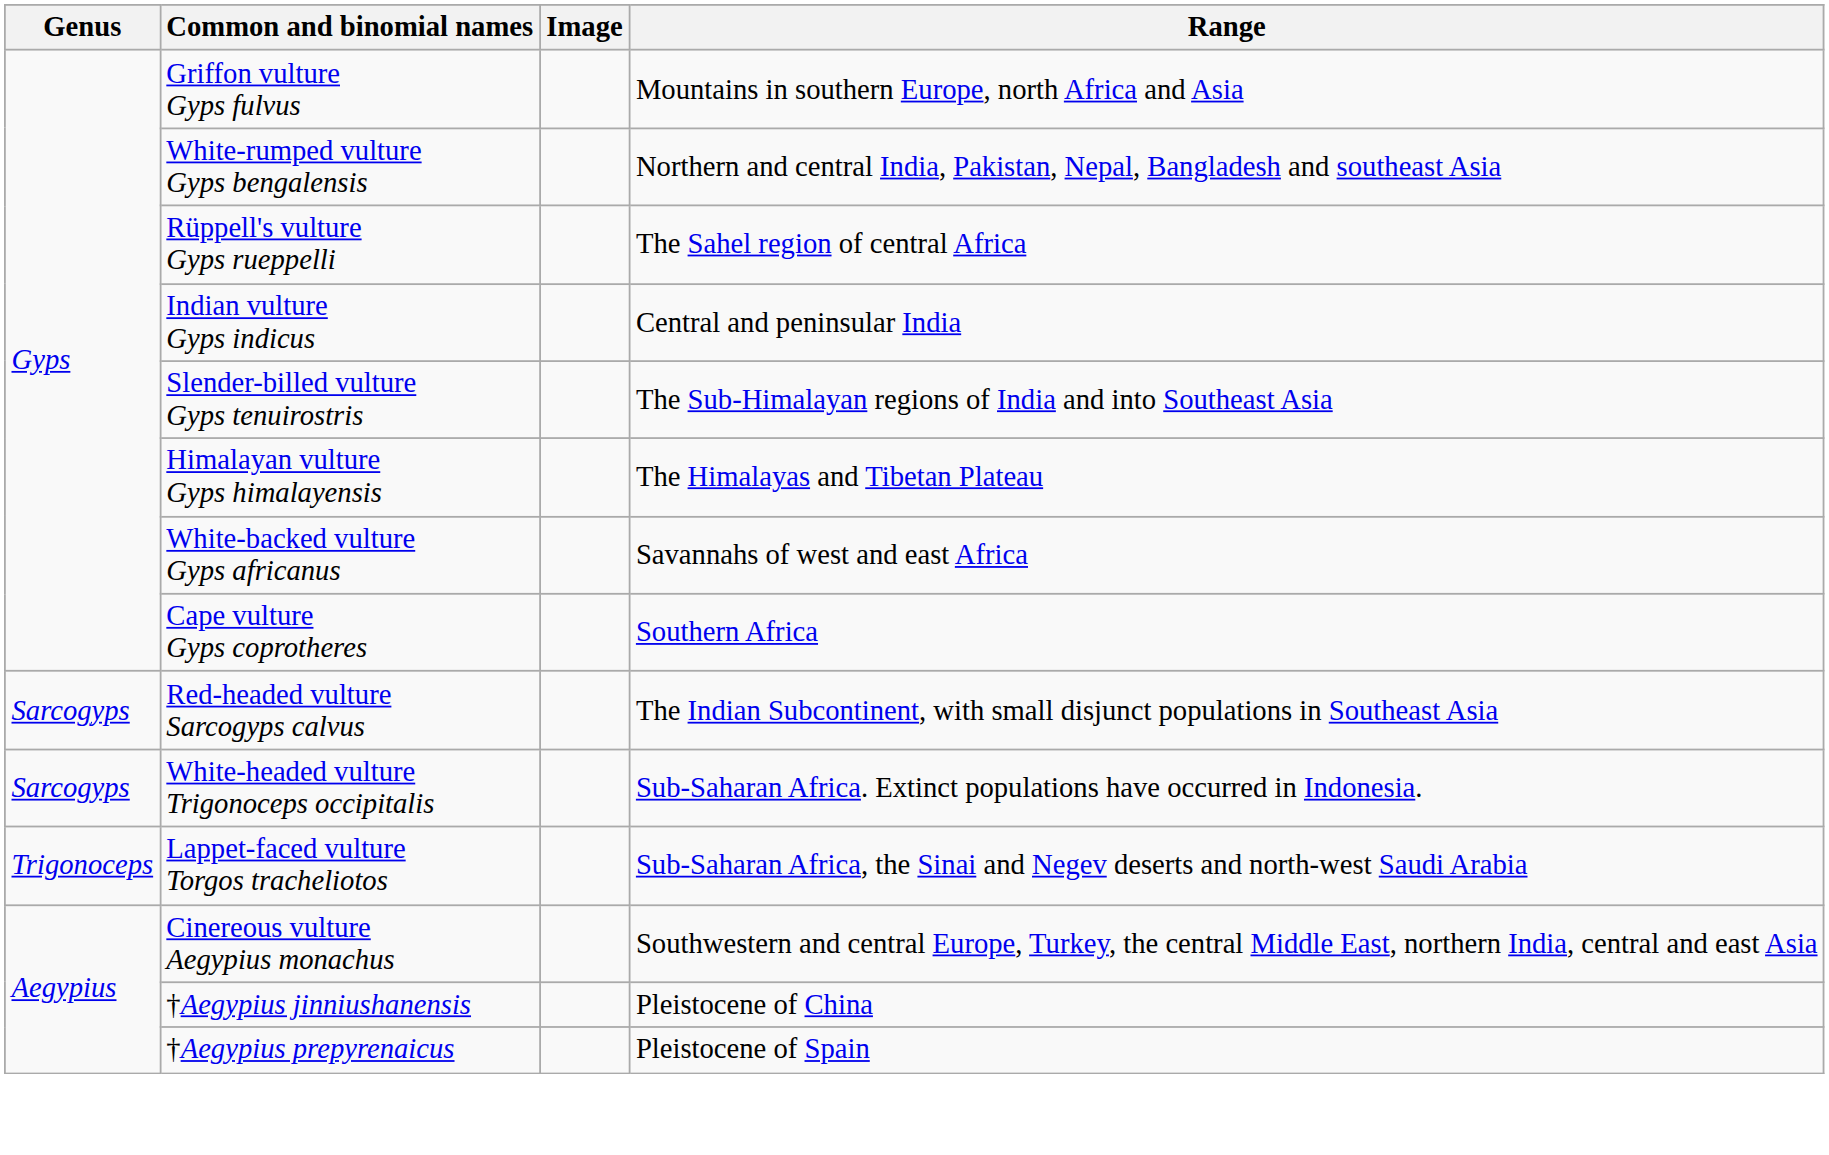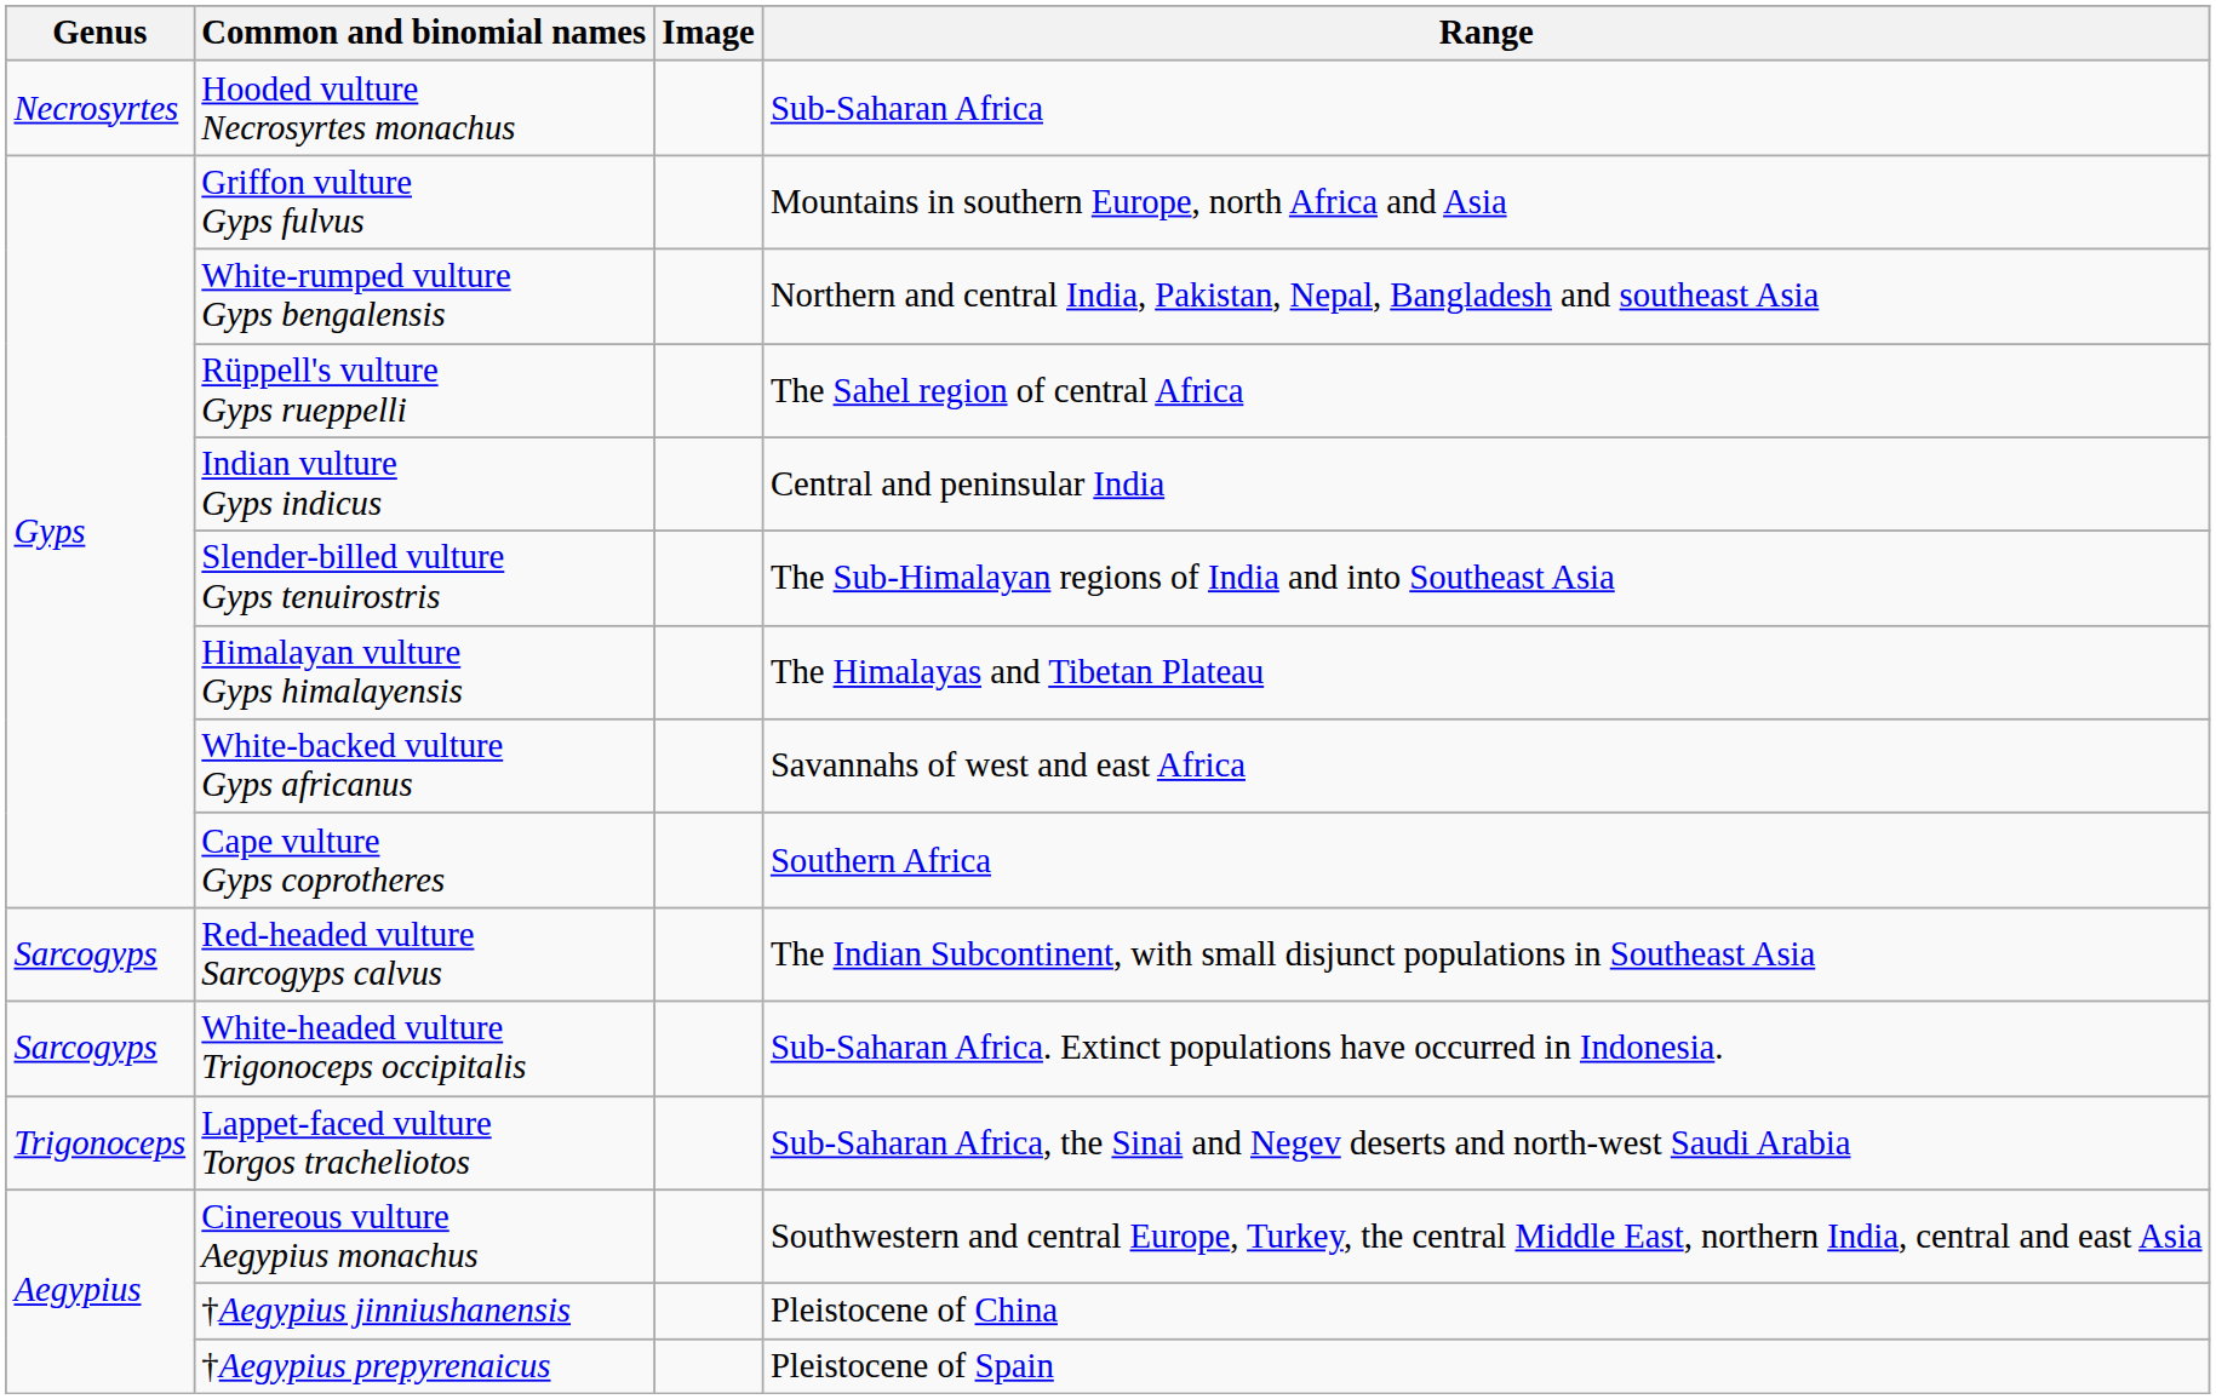+ row: Necrosyrtes | Hooded vulture Necrosyrtes monachus | Sub-Saharan Africa
